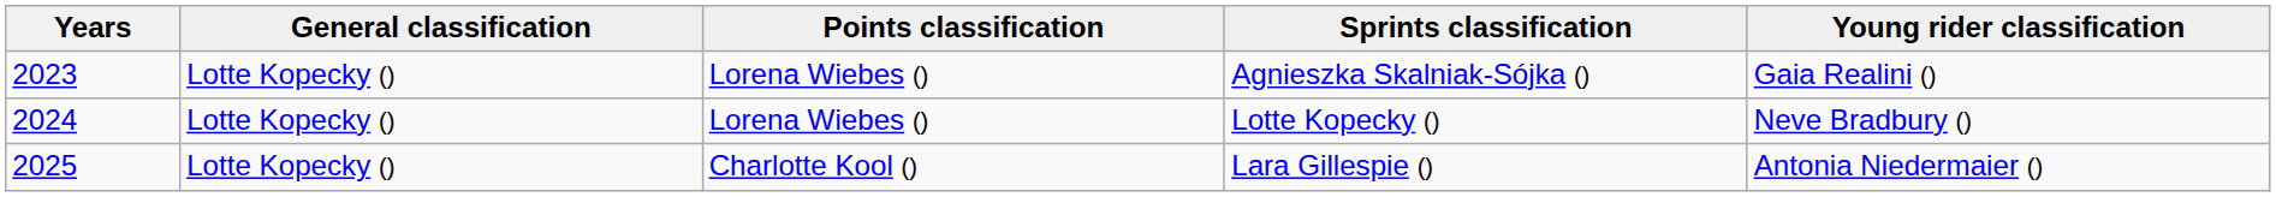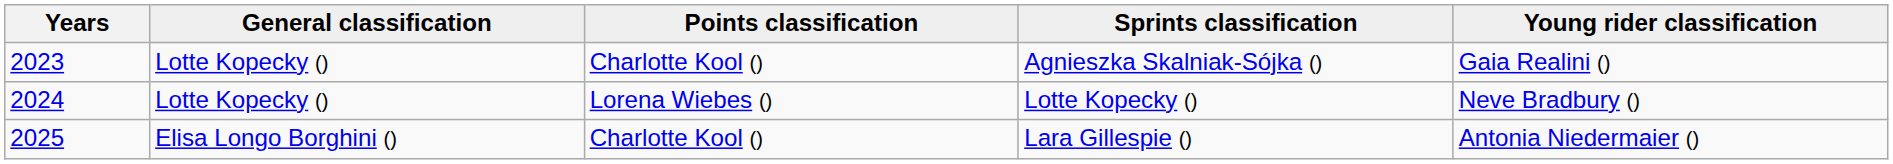Agnieszka Skalniak-Sójka () | Points classification: Lorena Wiebes () -> Charlotte Kool ()
Lara Gillespie () | General classification: Lotte Kopecky () -> Elisa Longo Borghini ()
